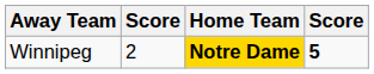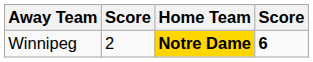Winnipeg | column 4: 5 -> 6
